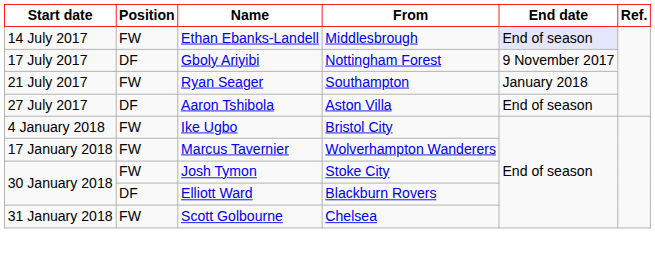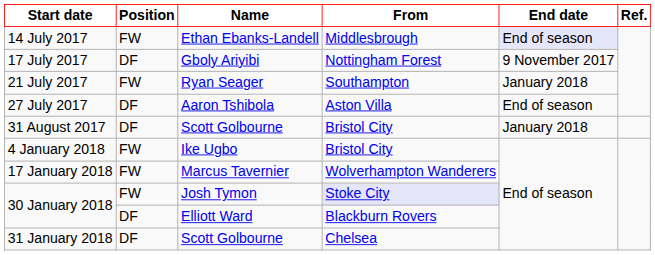+ row: 31 August 2017 | DF | Scott Golbourne | Bristol City | January 2018
30 January 2018 / Josh Tymon | From: no background -> lavender background
31 January 2018 | Position: FW -> DF
